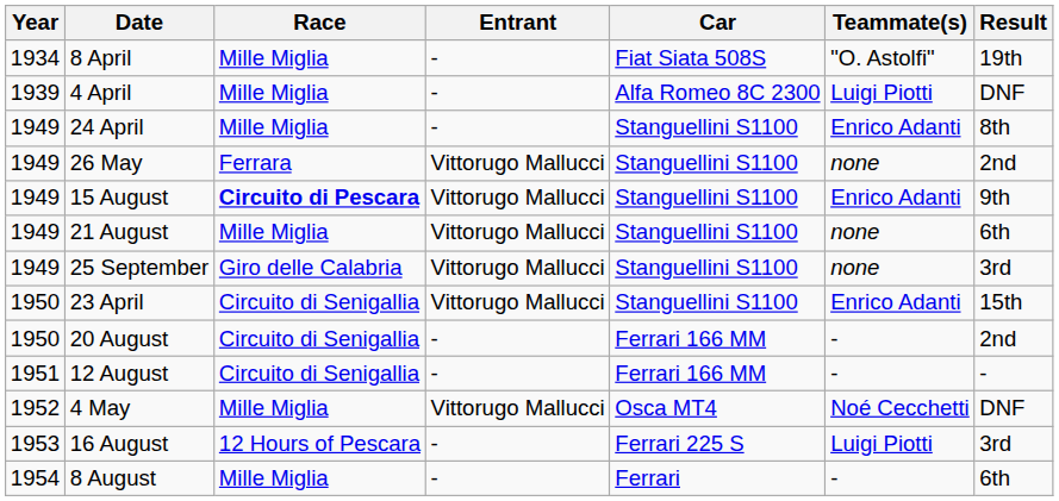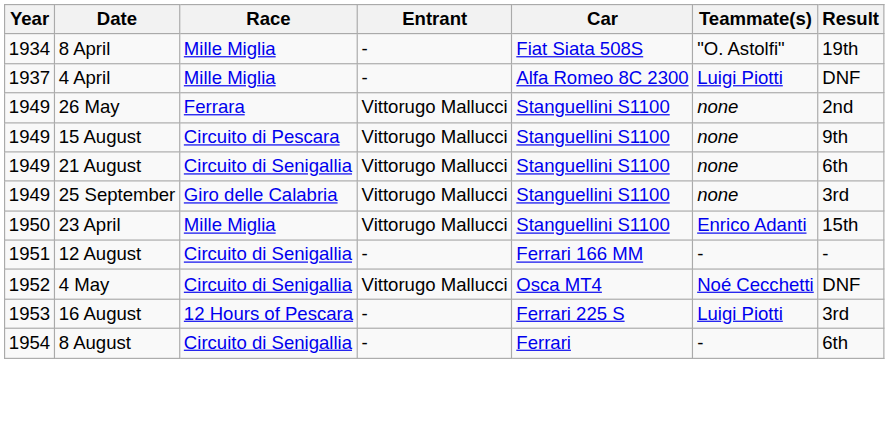4 April | Year: 1939 -> 1937
- row: 1949 | 24 April | Mille Miglia | - | Stanguellini S1100 | Enrico Adanti | 8th
15 August | Race: bold -> normal
15 August | Teammate(s): Enrico Adanti -> none
21 August | Race: Mille Miglia -> Circuito di Senigallia
23 April | Race: Circuito di Senigallia -> Mille Miglia
- row: 1950 | 20 August | Circuito di Senigallia | - | Ferrari 166 MM | - | 2nd
4 May | Race: Mille Miglia -> Circuito di Senigallia
8 August | Race: Mille Miglia -> Circuito di Senigallia
